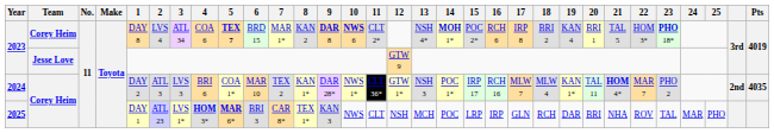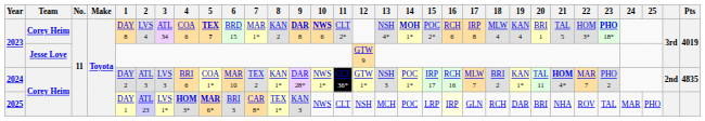2023 / Corey Heim | 18: BRI 2 -> MLW 4
2024 | 18: MLW 4 -> BRI 2
2024 | Pts: 4035 -> 4835
2025 | 16: no background -> lightyellow background
